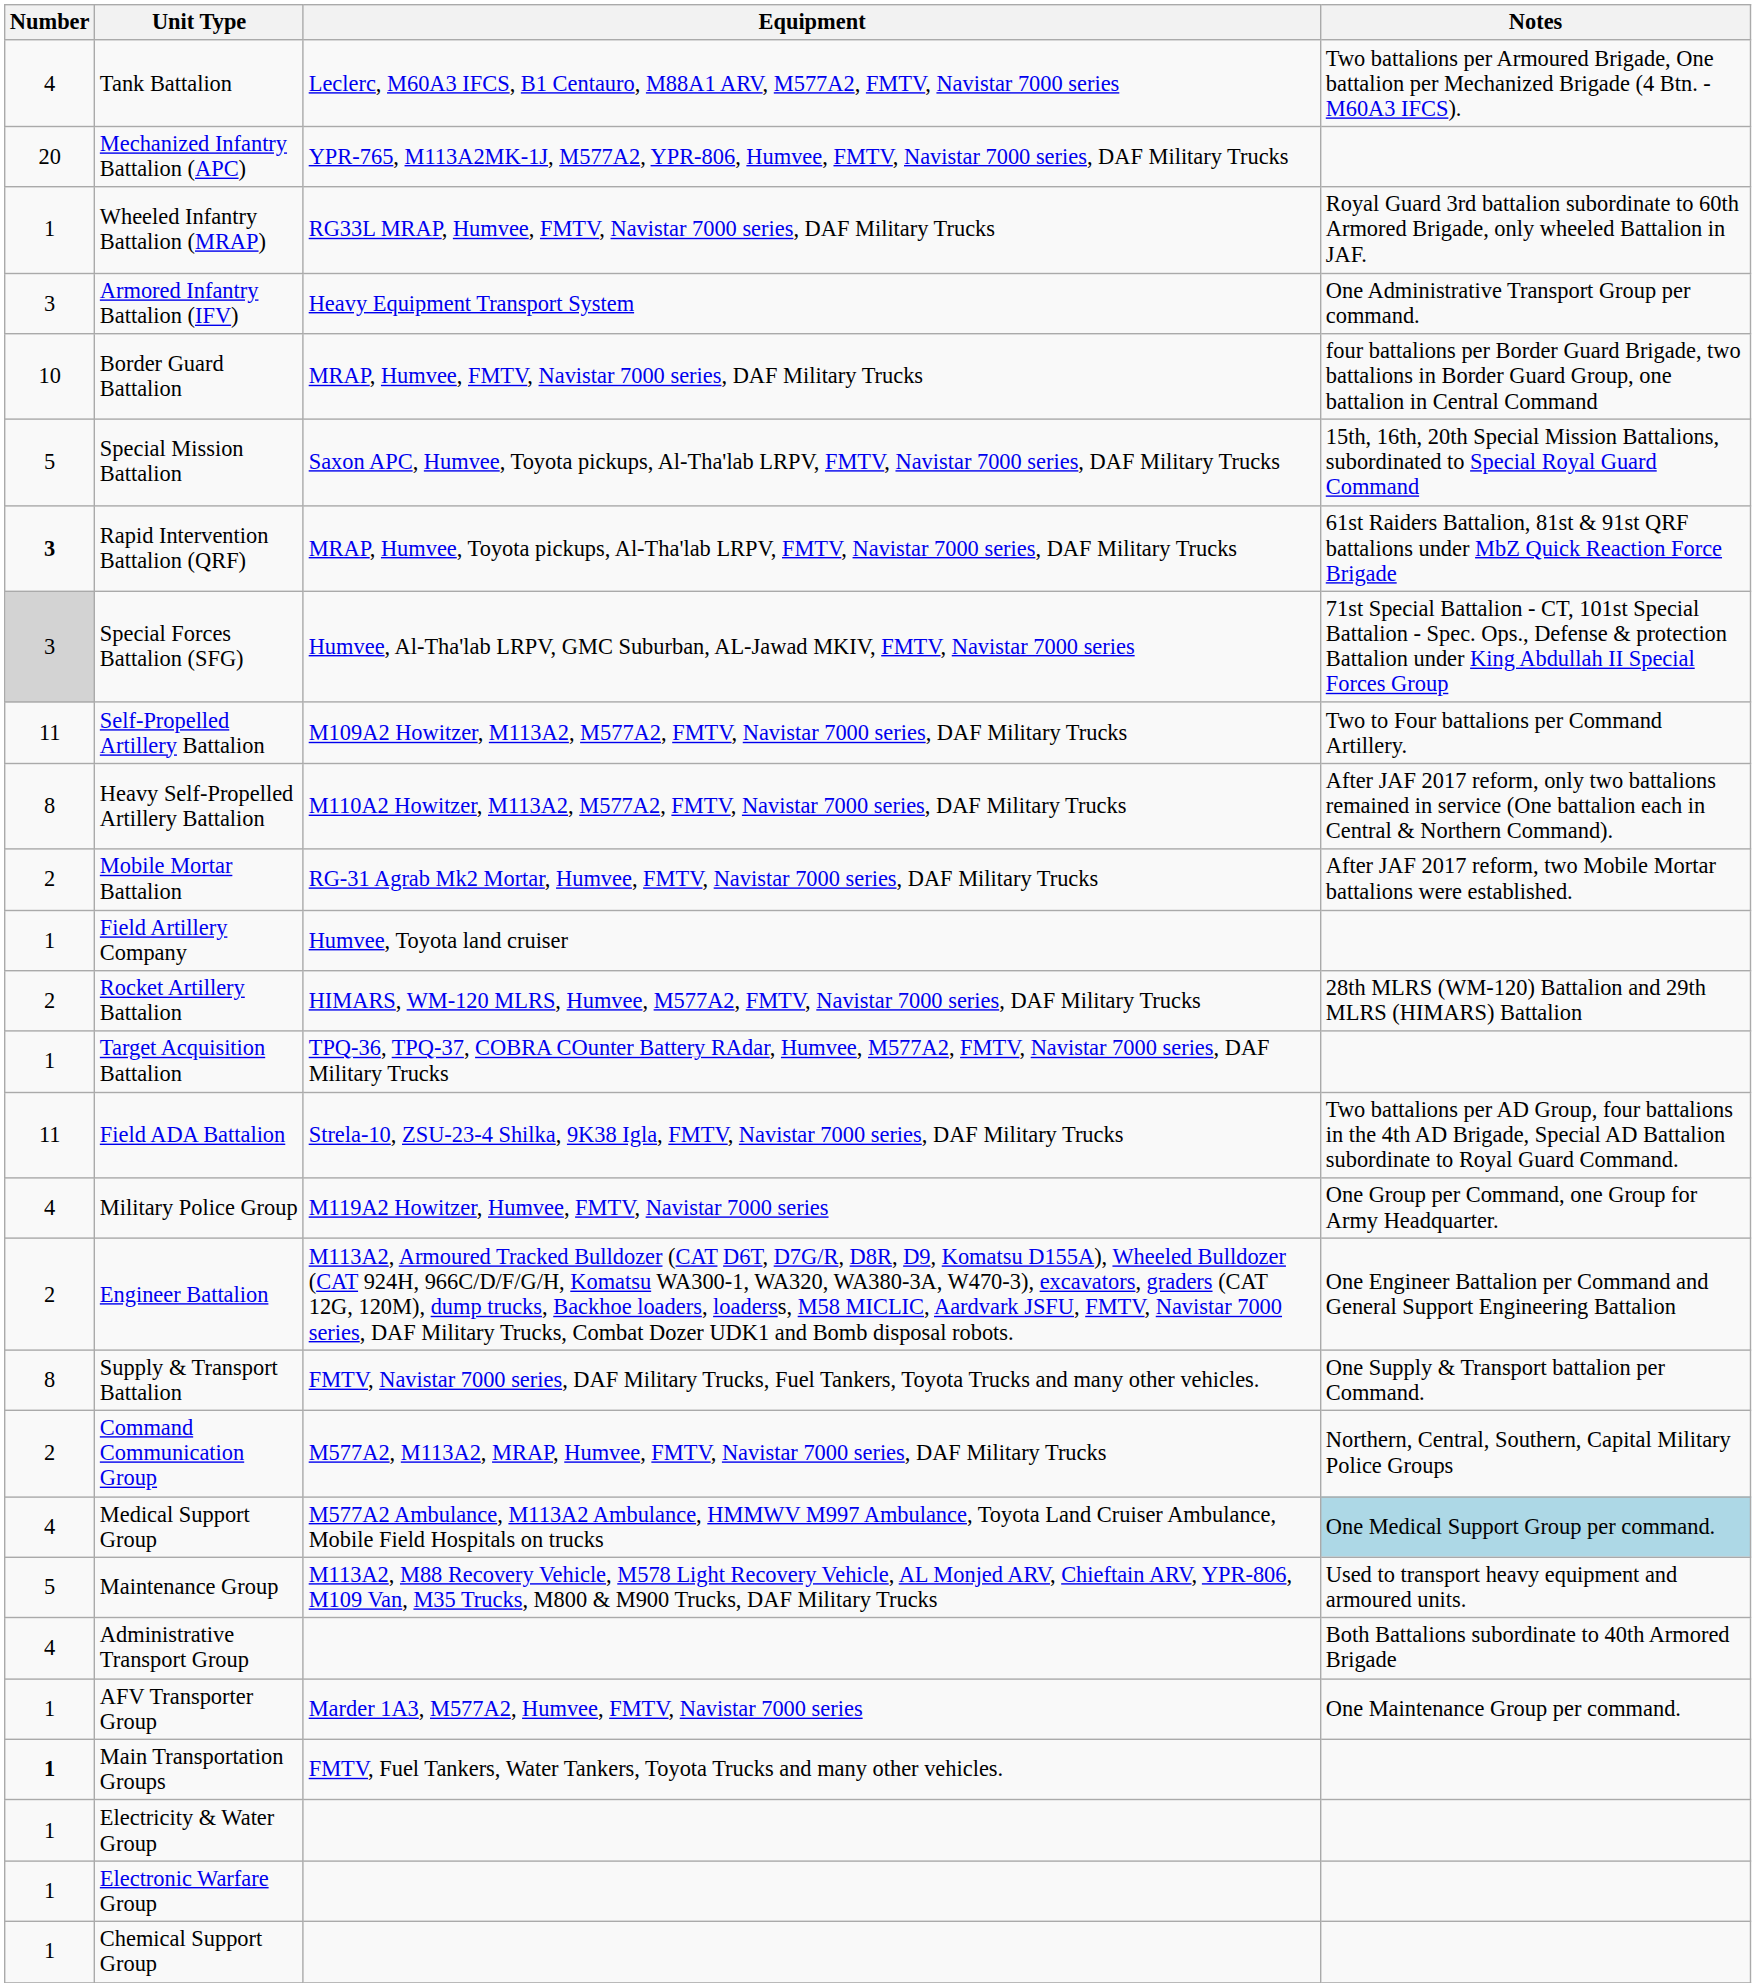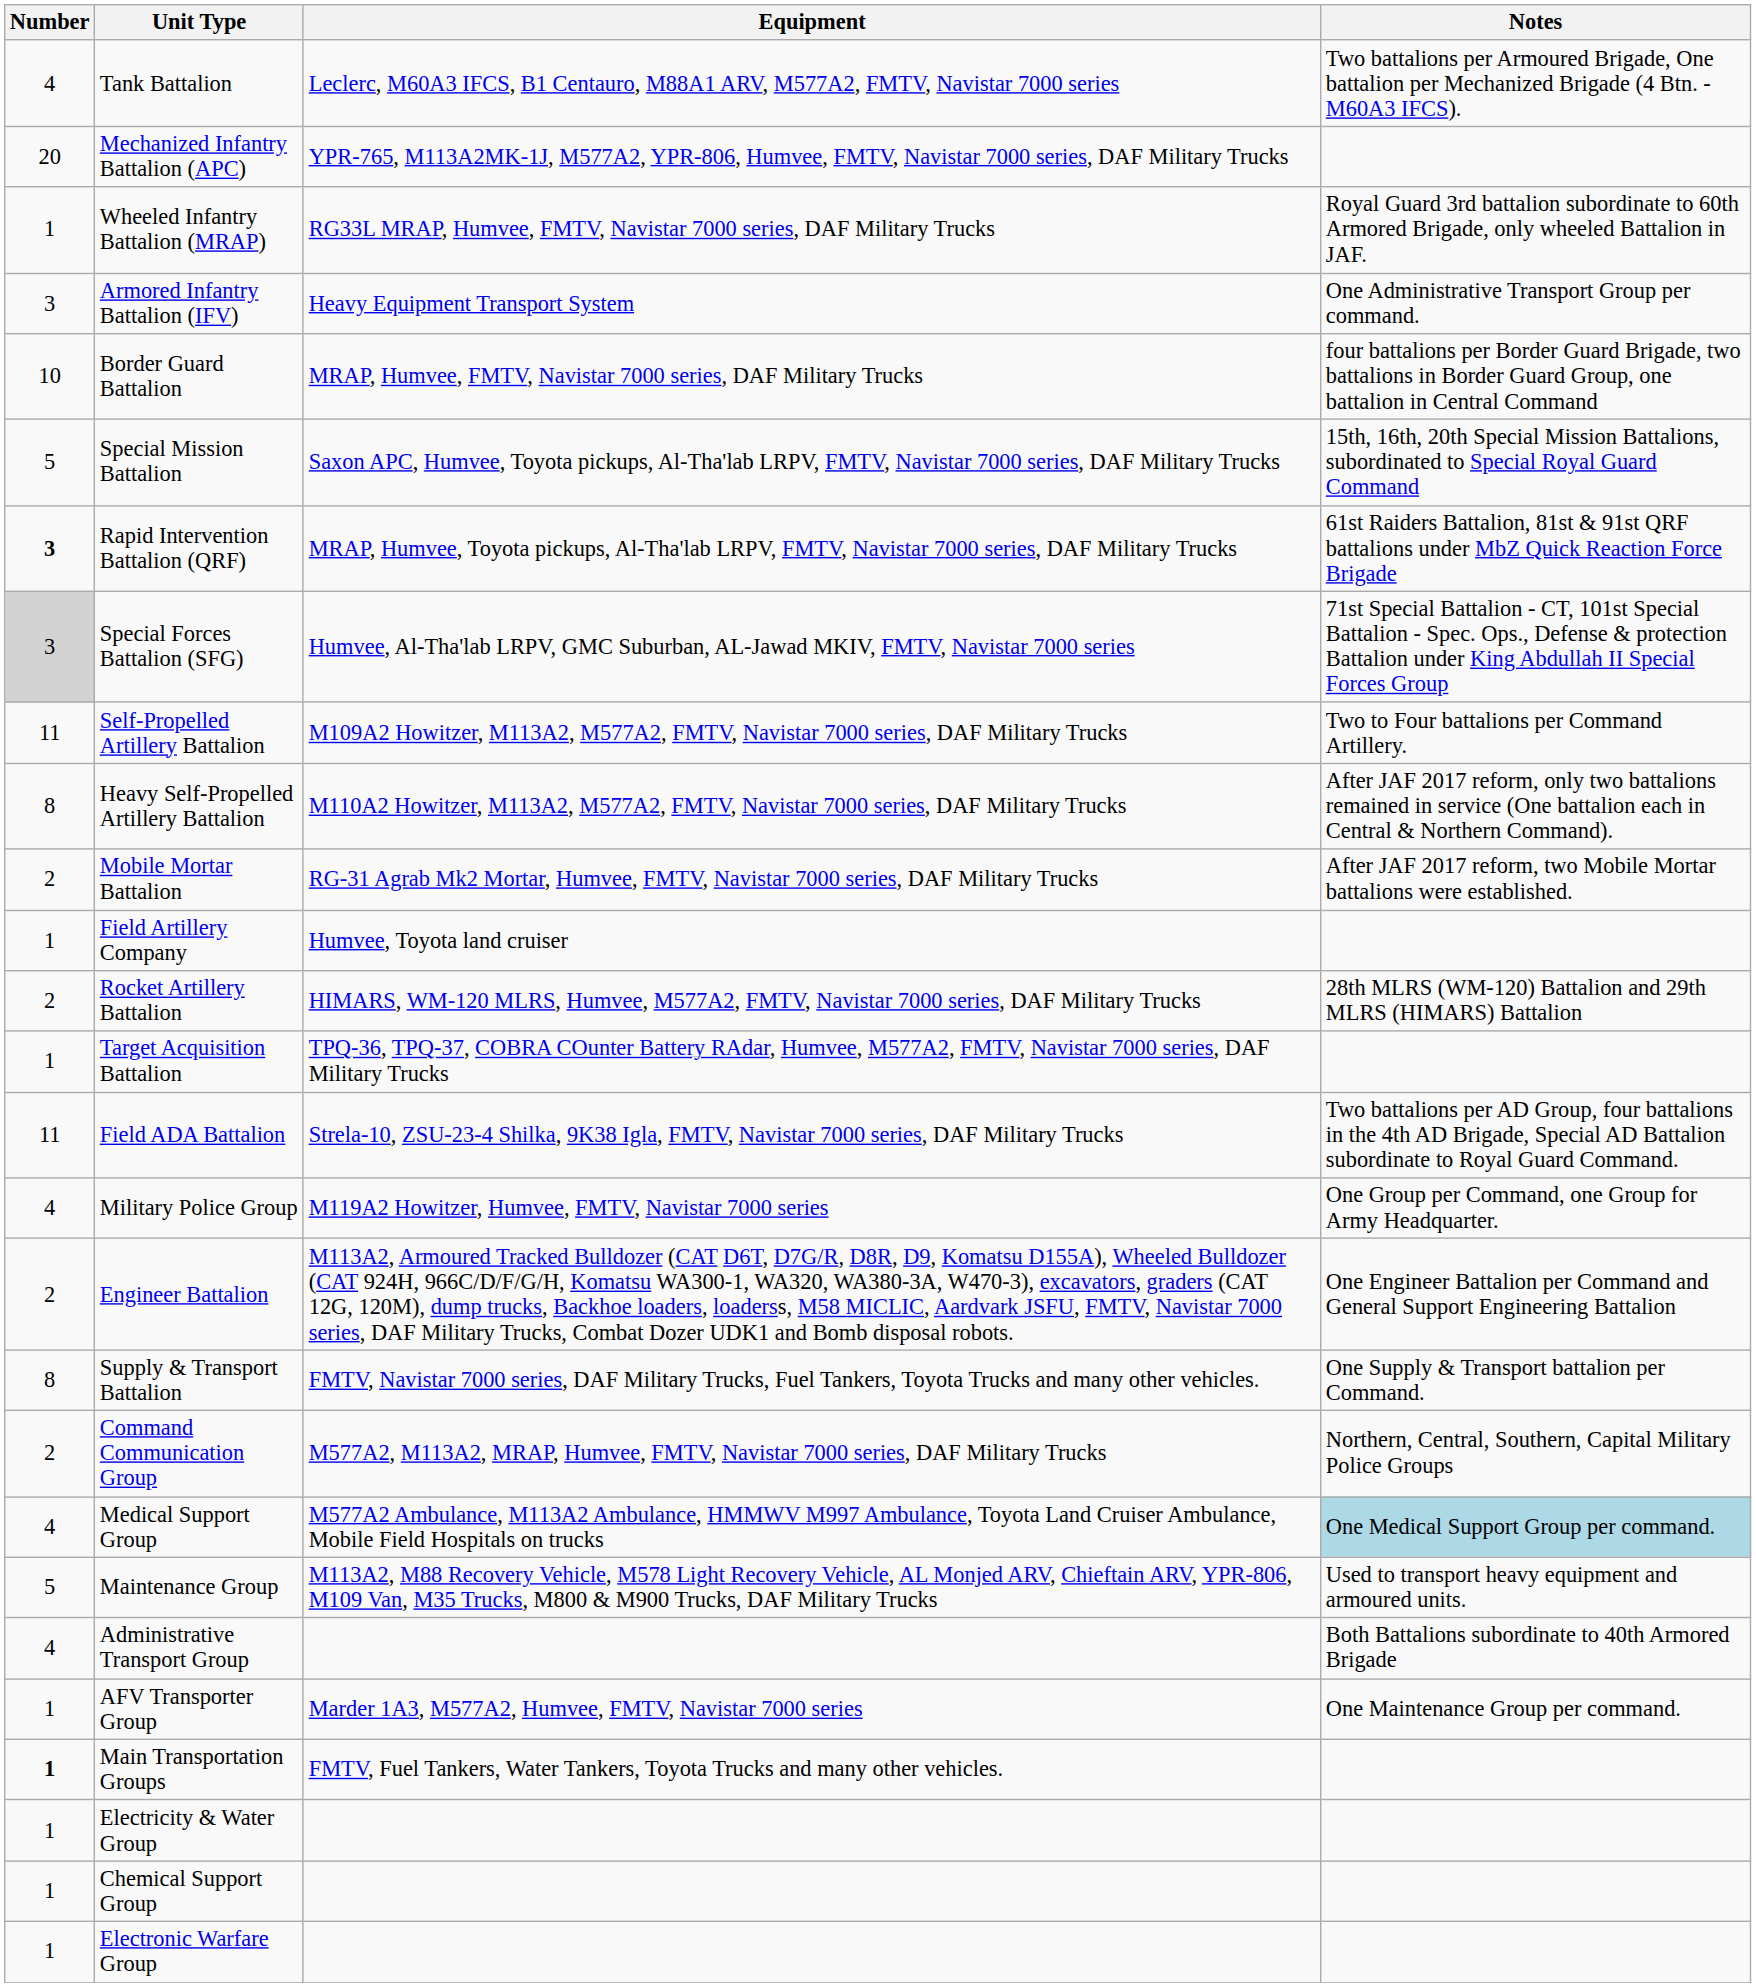rows swapped: Electronic Warfare Group <-> Chemical Support Group
